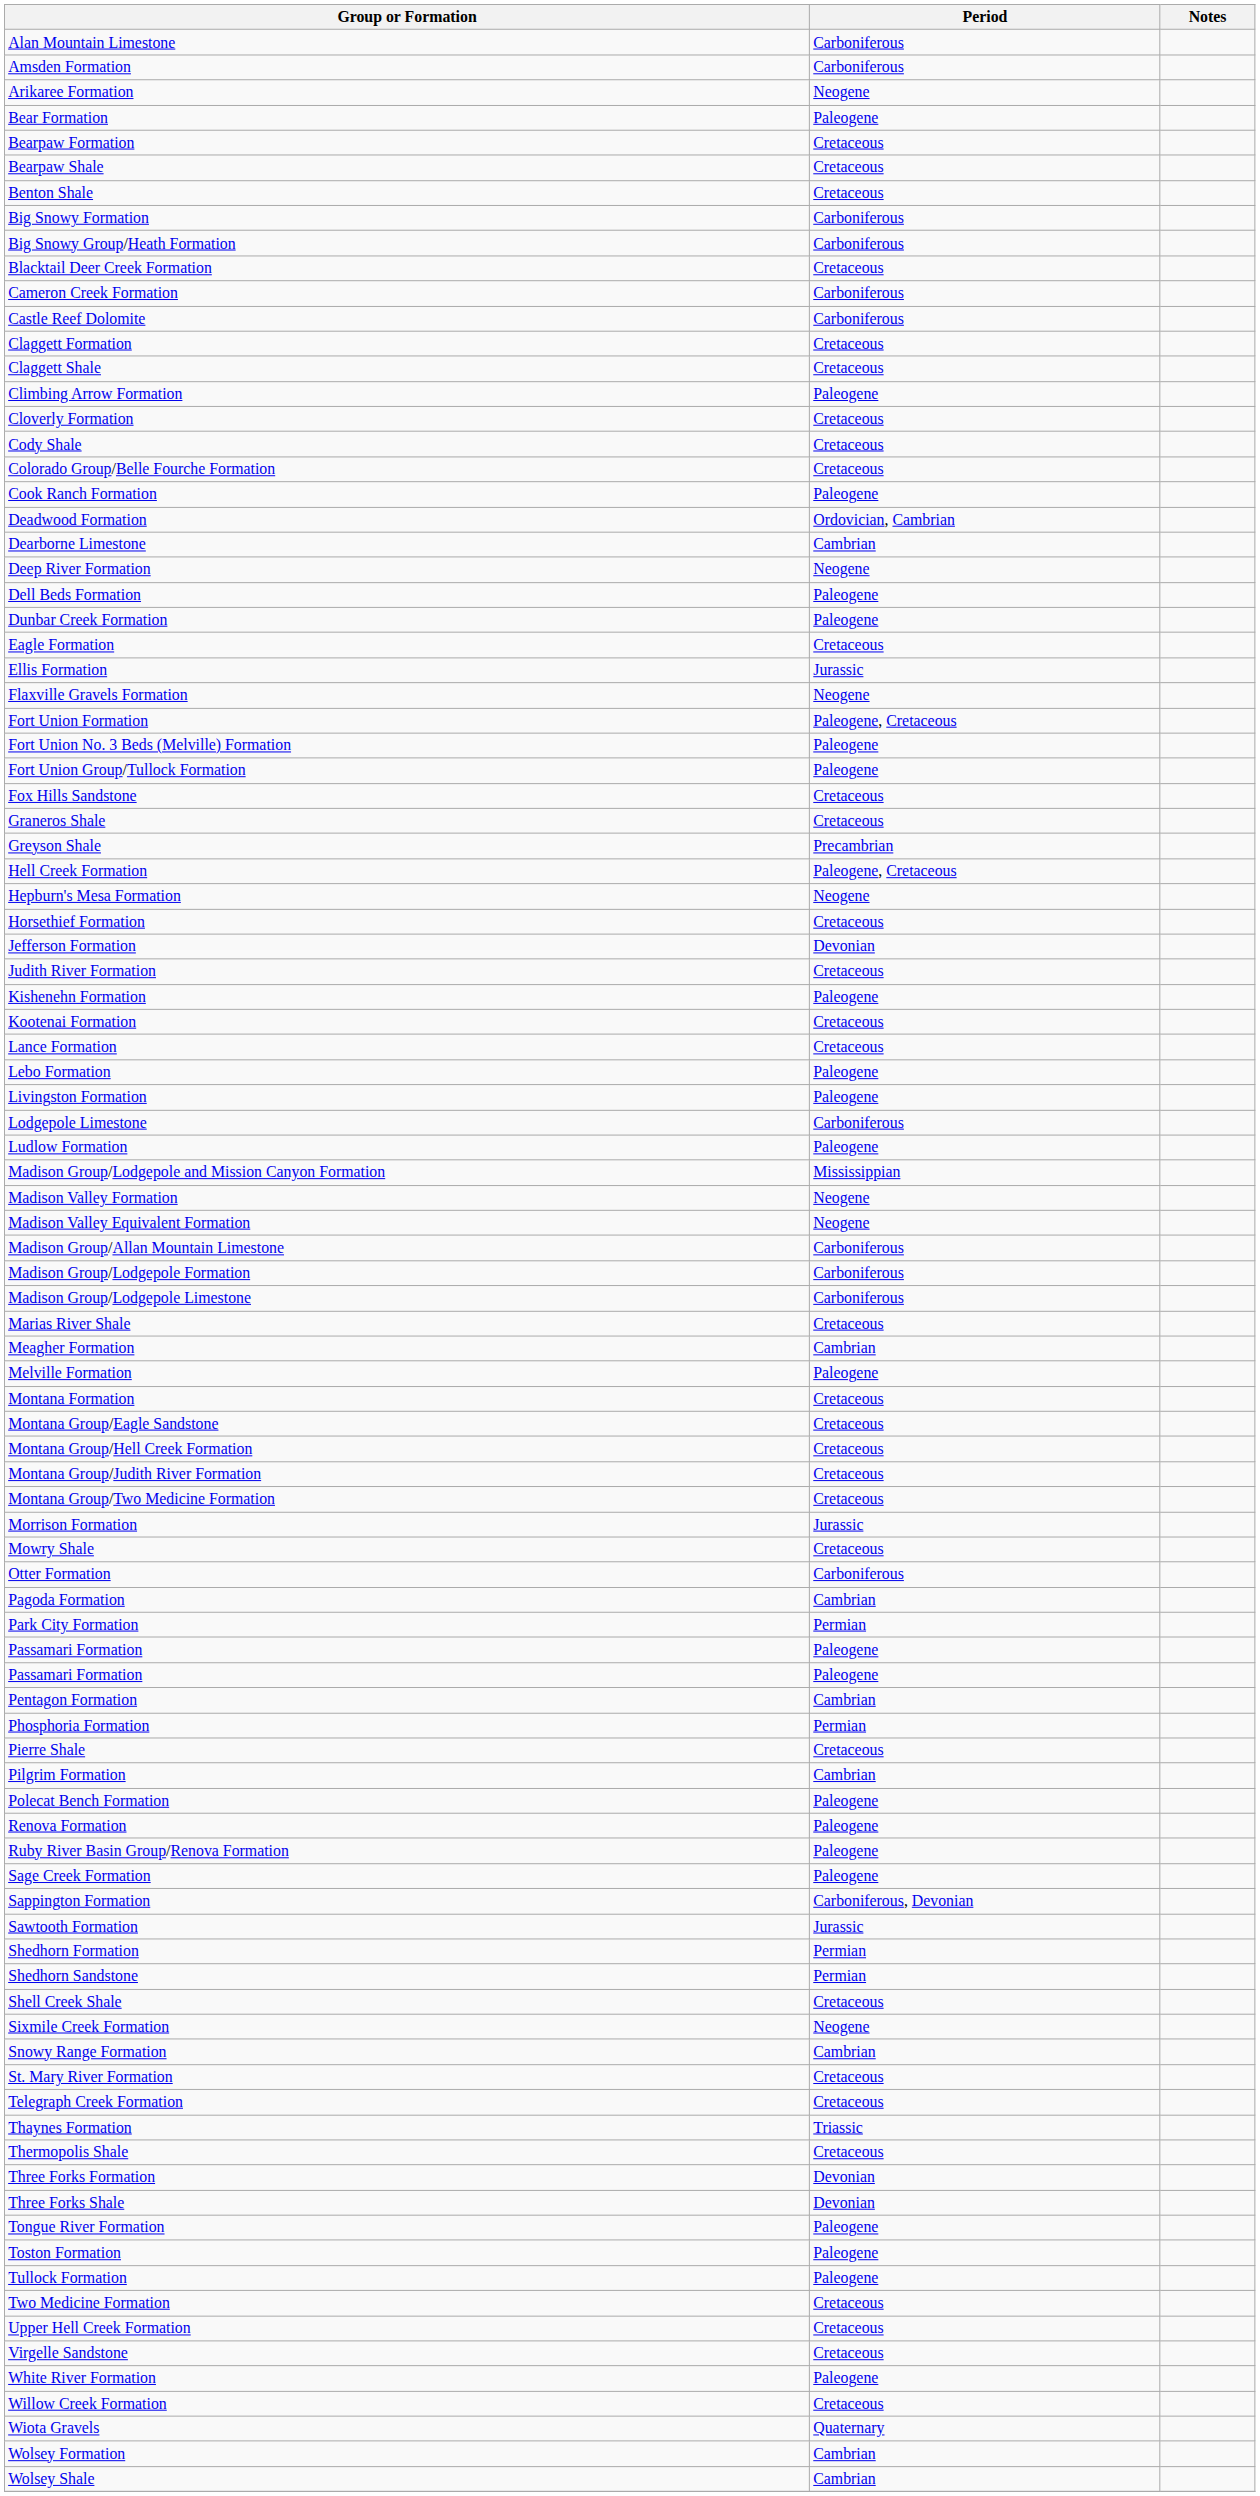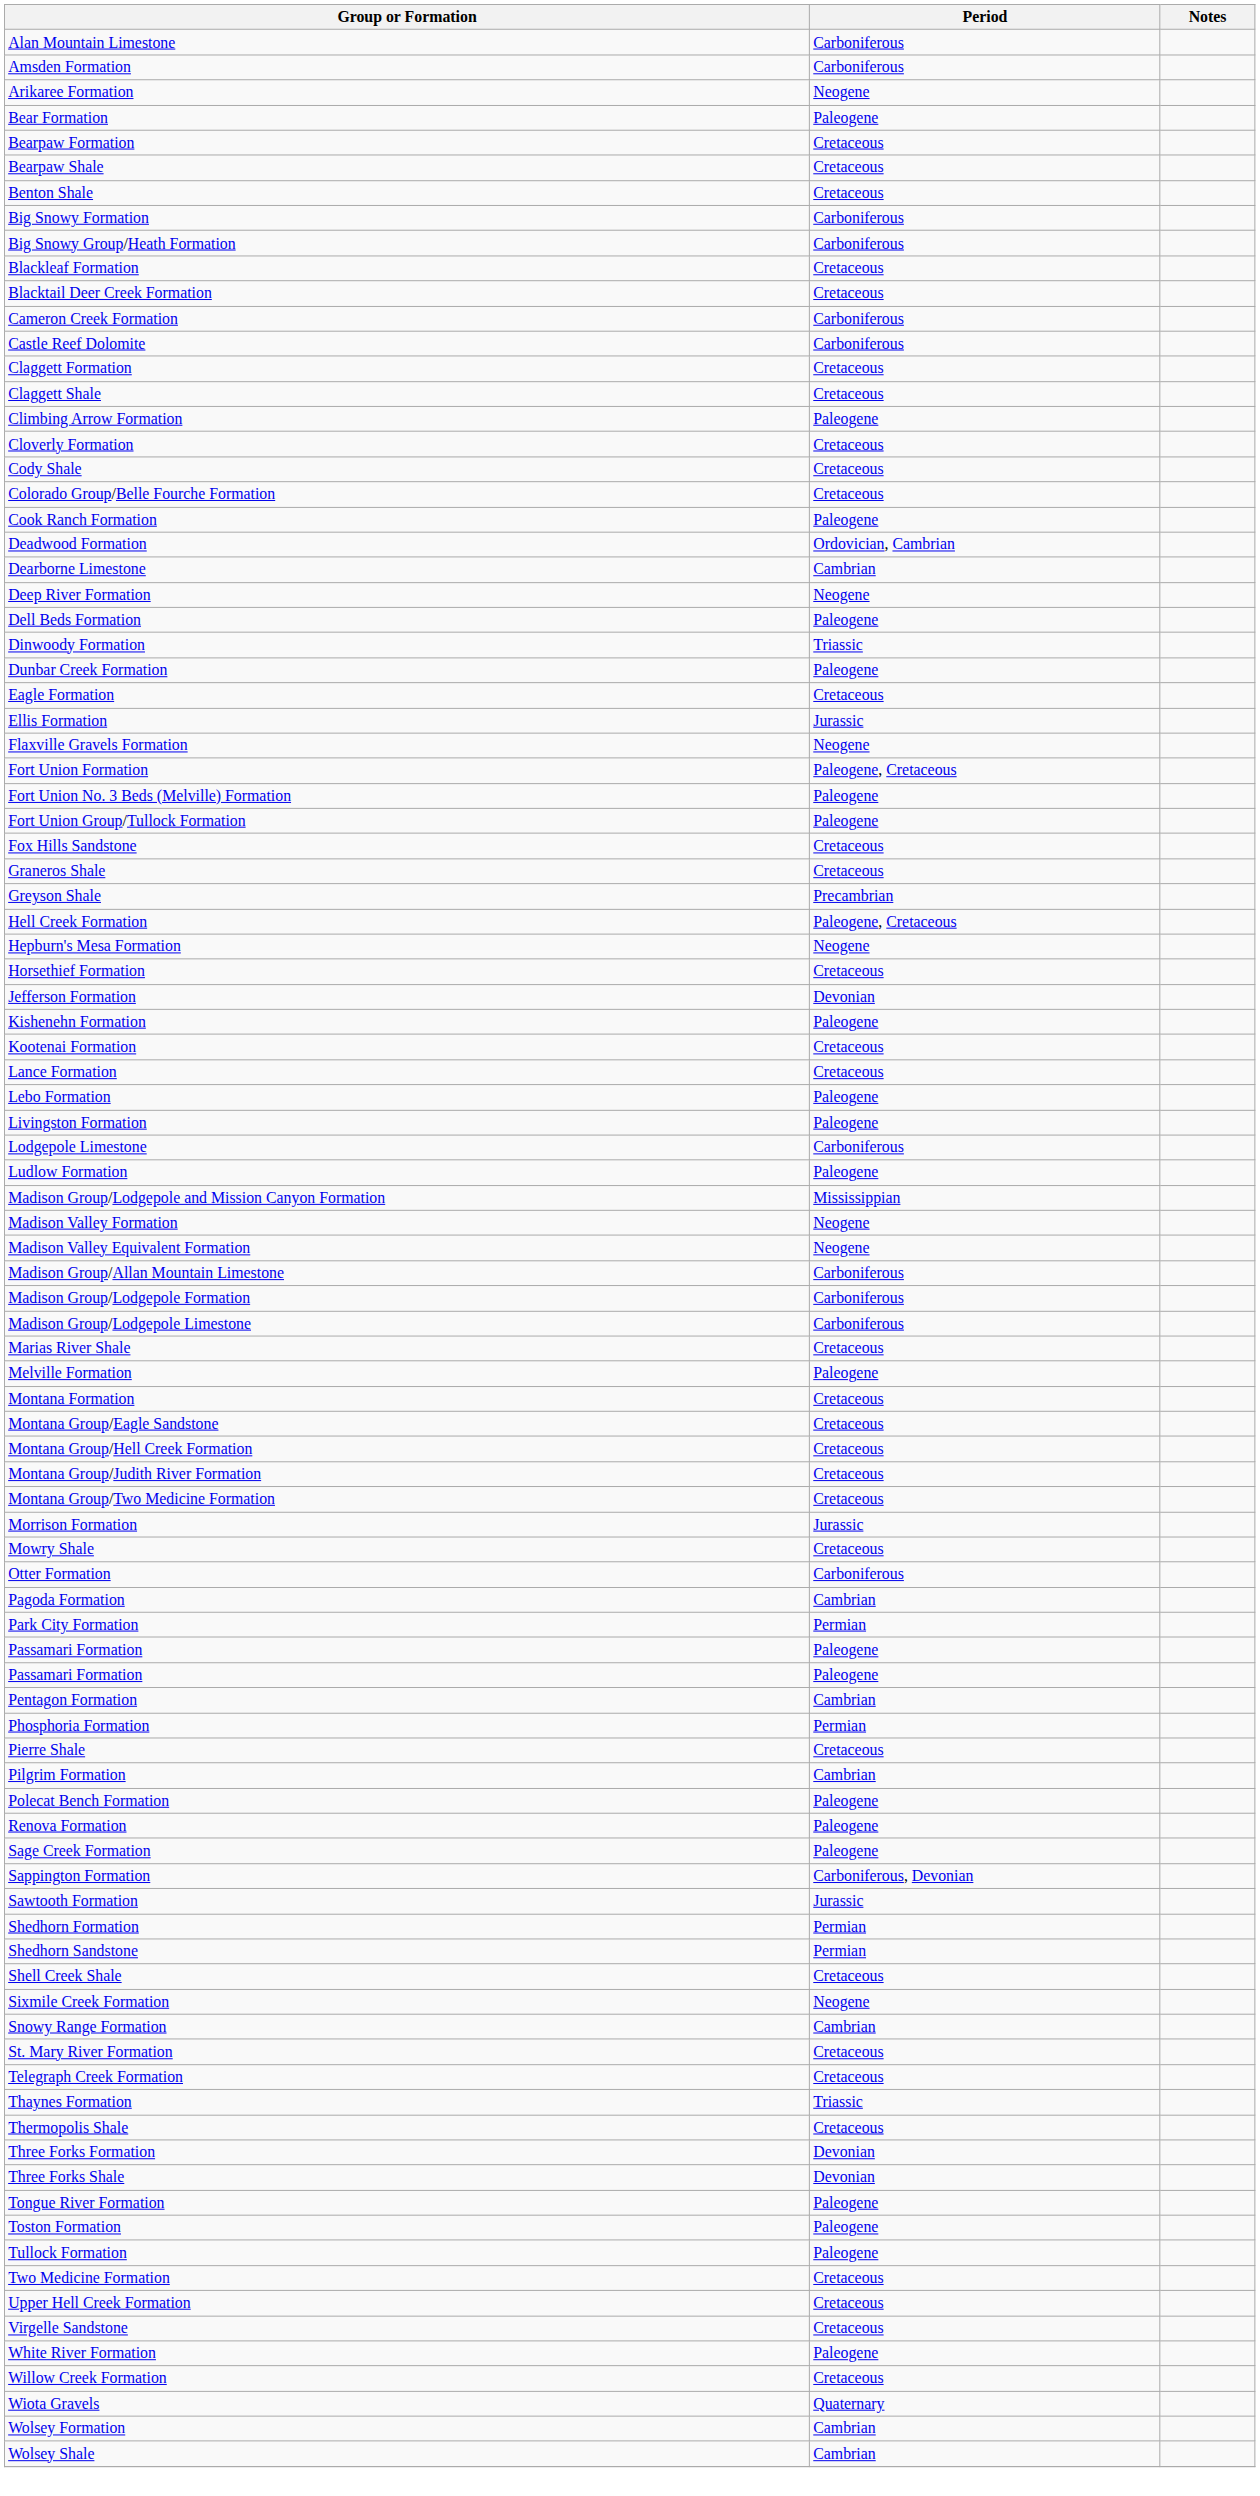+ row: Blackleaf Formation | Cretaceous
+ row: Dinwoody Formation | Triassic
- row: Judith River Formation | Cretaceous
- row: Meagher Formation | Cambrian
- row: Ruby River Basin Group/Renova Formation | Paleogene
